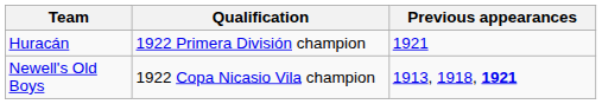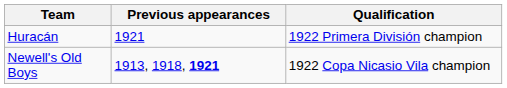columns swapped: Qualification <-> Previous appearances
